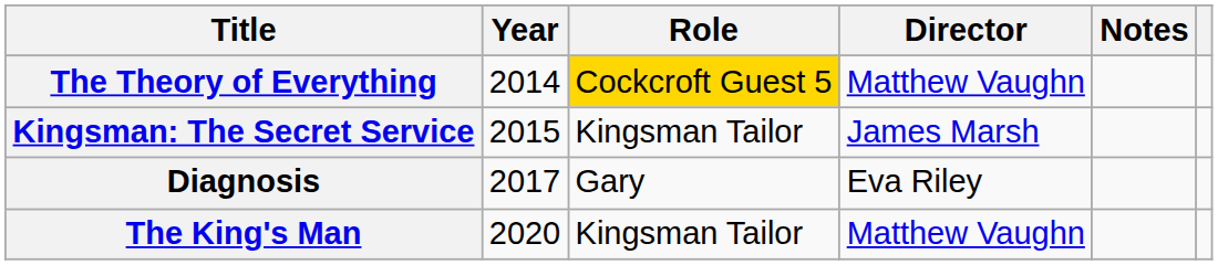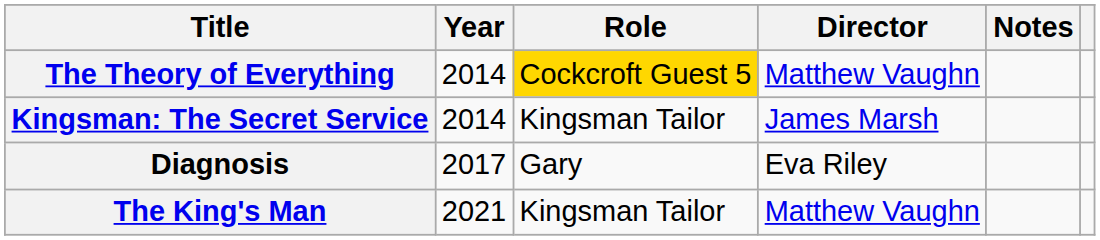Kingsman: The Secret Service | Year: 2015 -> 2014
The King's Man | Year: 2020 -> 2021
